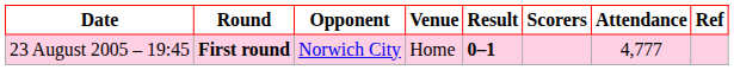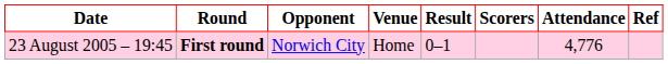23 August 2005 – 19:45 | Result: bold -> normal
23 August 2005 – 19:45 | Attendance: 4,777 -> 4,776
